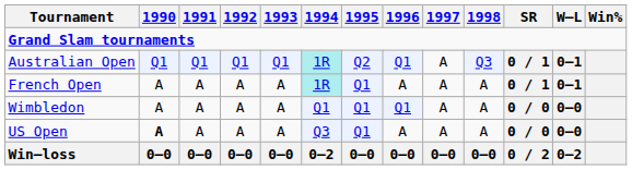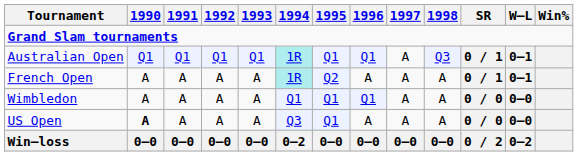Australian Open | 1995: Q2 -> Q1
French Open | 1995: Q1 -> Q2
